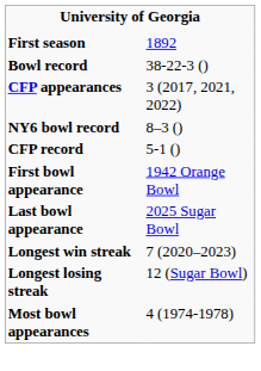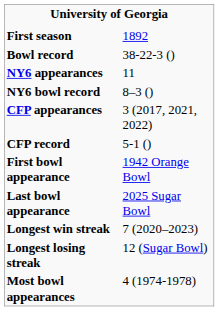+ row: NY6 appearances | 11
rows swapped: NY6 bowl record <-> CFP appearances
